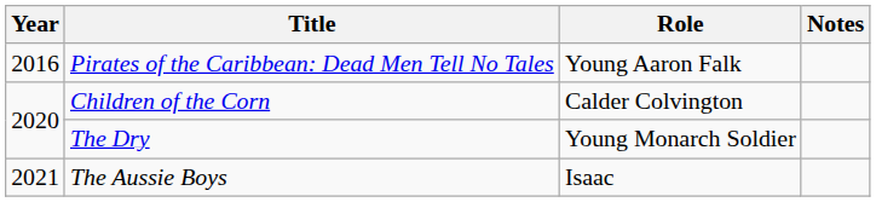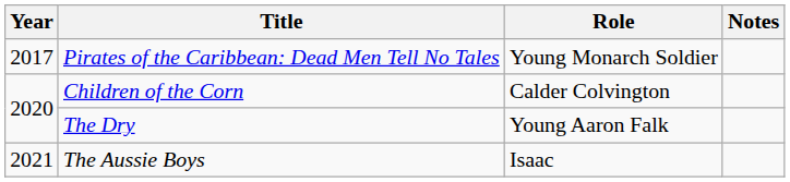Pirates of the Caribbean: Dead Men Tell No Tales | Year: 2016 -> 2017
Pirates of the Caribbean: Dead Men Tell No Tales | Role: Young Aaron Falk -> Young Monarch Soldier
The Dry | Role: Young Monarch Soldier -> Young Aaron Falk
